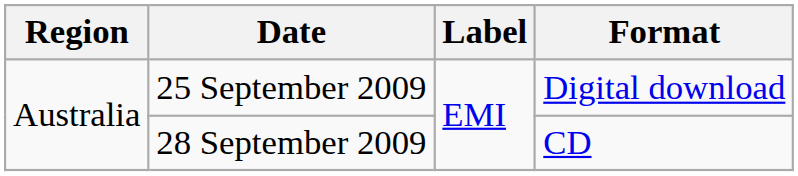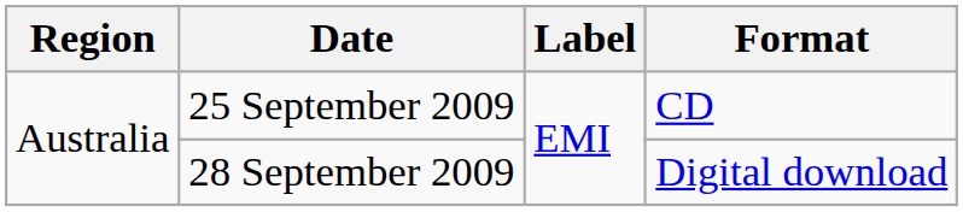25 September 2009 | Format: Digital download -> CD
28 September 2009 | Format: CD -> Digital download
